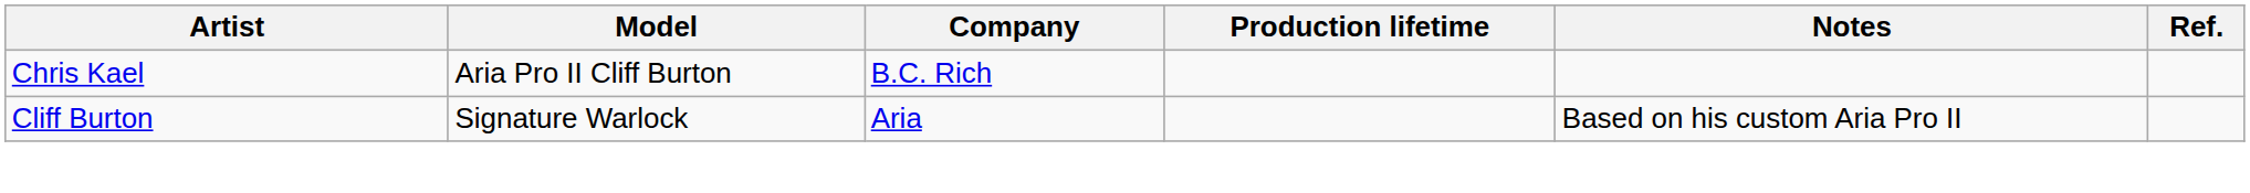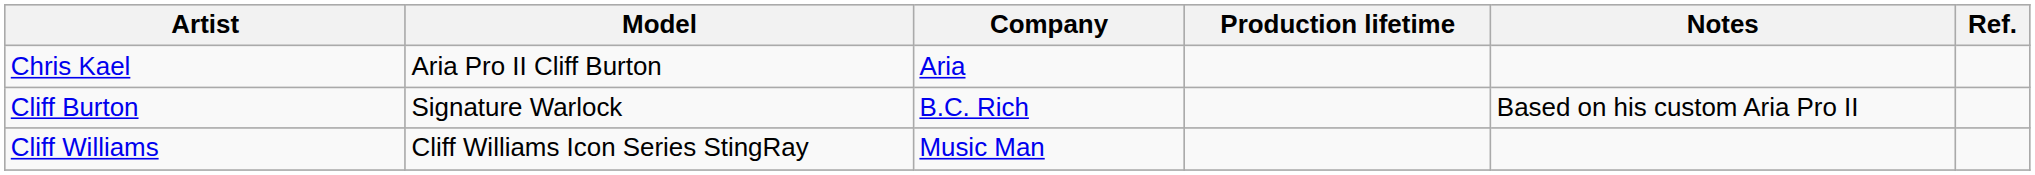Chris Kael | Company: B.C. Rich -> Aria
Cliff Burton | Company: Aria -> B.C. Rich
+ row: Cliff Williams | Cliff Williams Icon Series StingRay | Music Man
